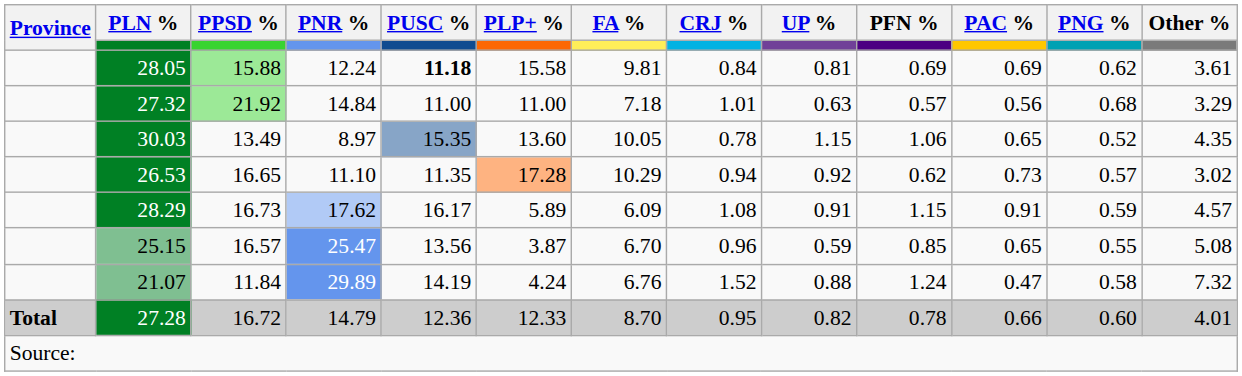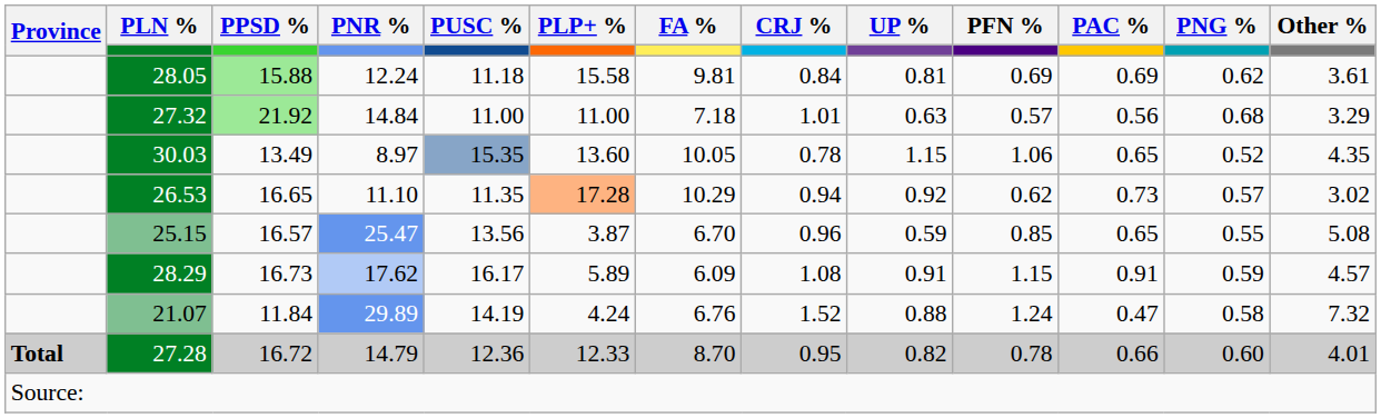28.05 | PUSC %: bold -> normal
rows swapped: 28.29 <-> 25.15
